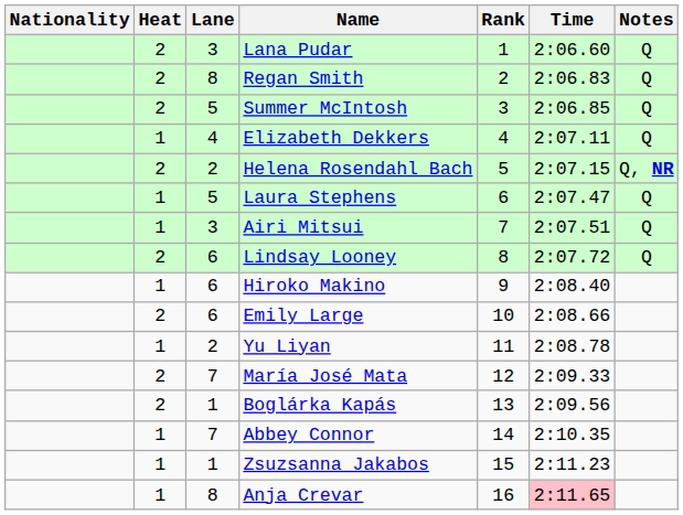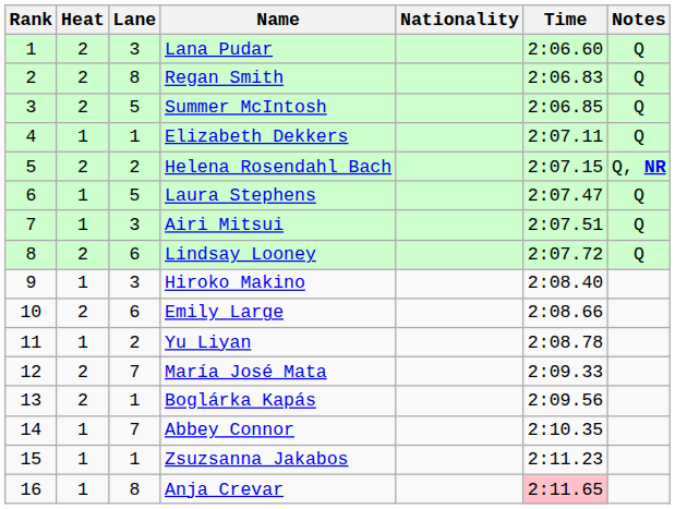columns swapped: Rank <-> Nationality
Elizabeth Dekkers | Lane: 4 -> 1
Hiroko Makino | Lane: 6 -> 3
